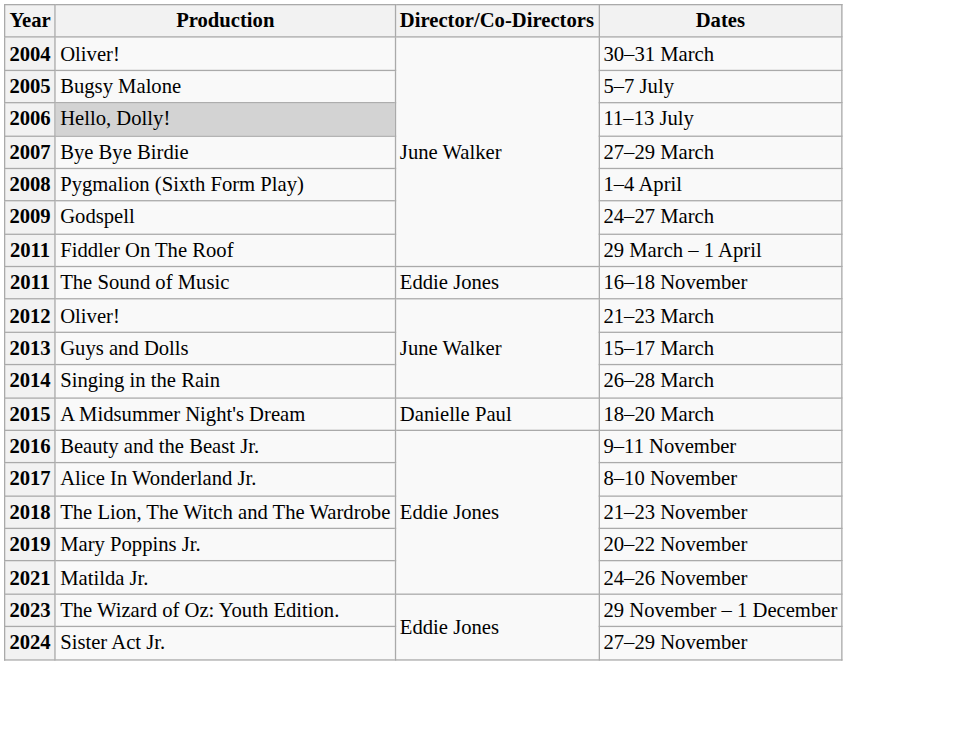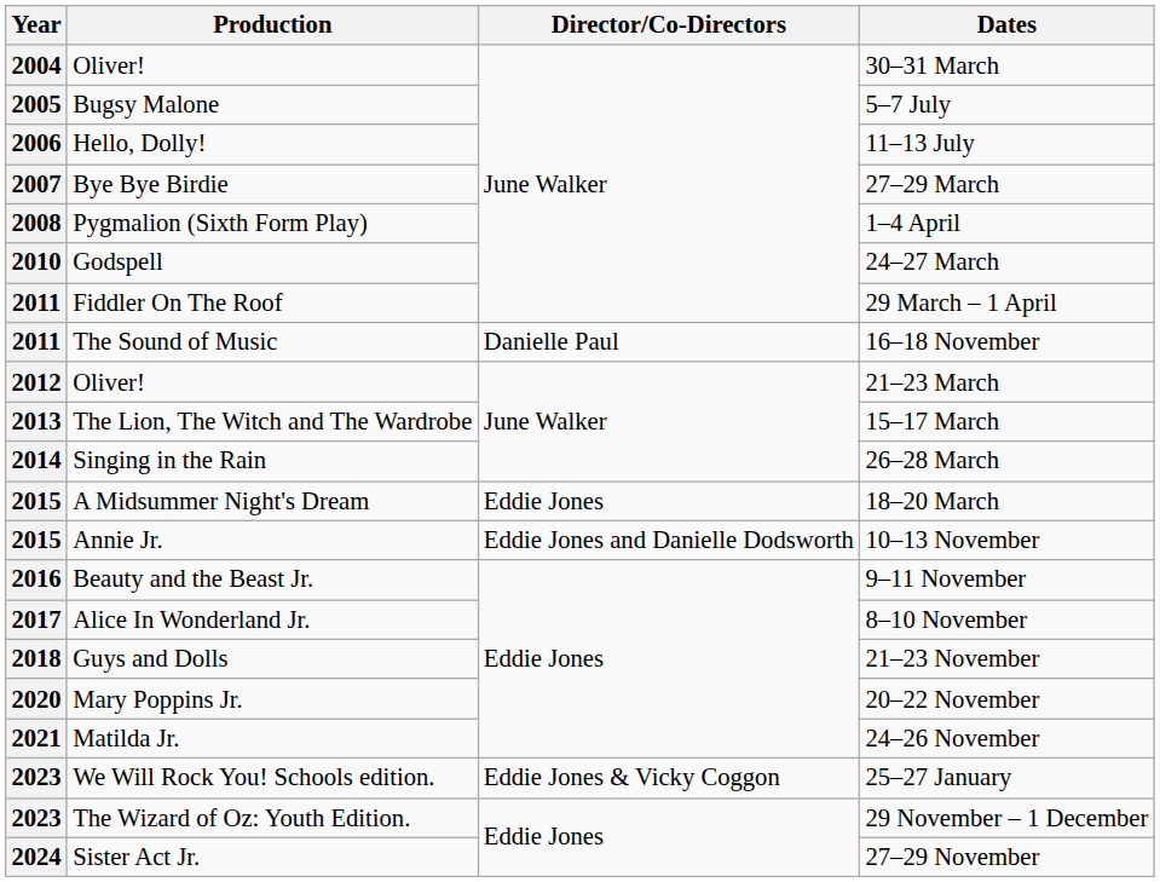11–13 July | Production: lightgrey background -> no background
24–27 March | Year: 2009 -> 2010
16–18 November | Director/Co-Directors: Eddie Jones -> Danielle Paul
15–17 March | Production: Guys and Dolls -> The Lion, The Witch and The Wardrobe
18–20 March | Director/Co-Directors: Danielle Paul -> Eddie Jones
+ row: 2015 | Annie Jr. | Eddie Jones and Danielle Dodsworth | 10–13 November
21–23 November | Production: The Lion, The Witch and The Wardrobe -> Guys and Dolls
20–22 November | Year: 2019 -> 2020
+ row: 2023 | We Will Rock You! Schools edition. | Eddie Jones & Vicky Coggon | 25–27 January
